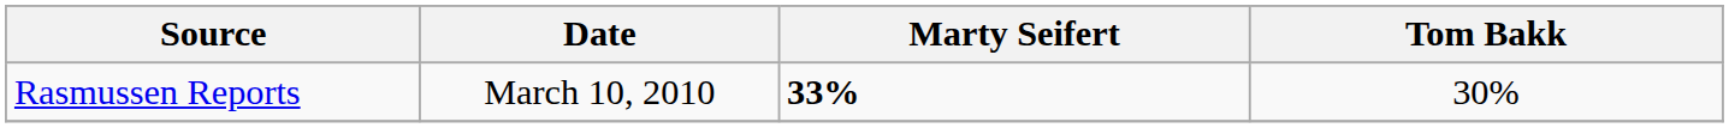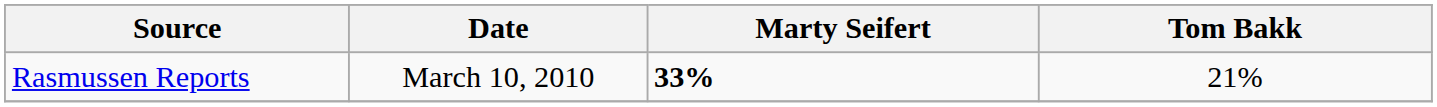Rasmussen Reports | Tom Bakk: 30% -> 21%
